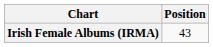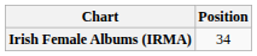Irish Female Albums (IRMA) | Position: 43 -> 34
